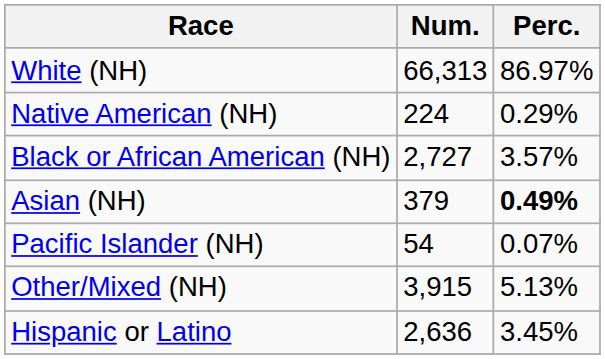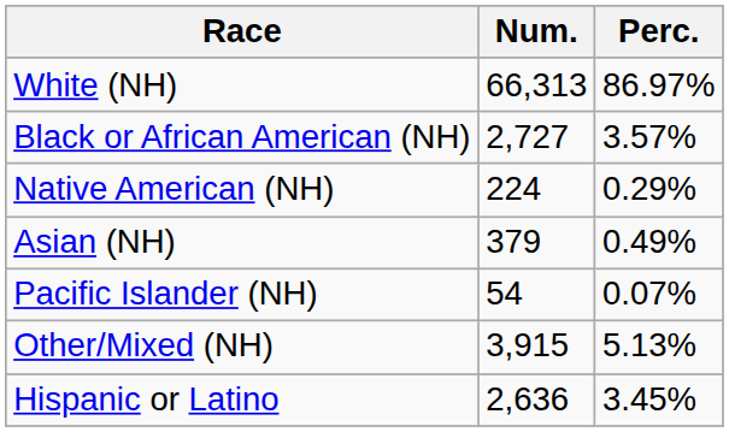rows swapped: Black or African American (NH) <-> Native American (NH)
Asian (NH) | Perc.: bold -> normal
